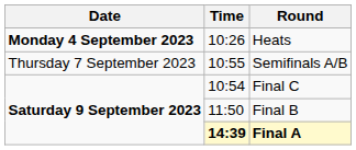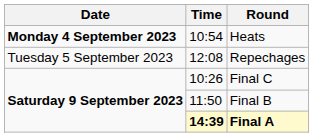Heats | Time: 10:26 -> 10:54
+ row: Tuesday 5 September 2023 | 12:08 | Repechages
- row: Thursday 7 September 2023 | 10:55 | Semifinals A/B
Final C | Time: 10:54 -> 10:26
